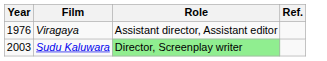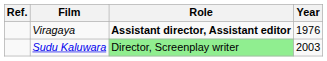columns swapped: Year <-> Ref.
Viragaya | Role: normal -> bold
